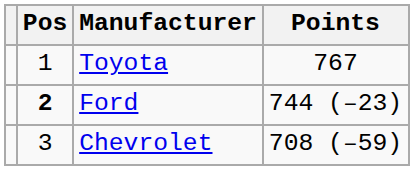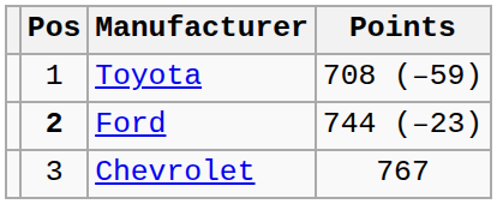Toyota | Points: 767 -> 708 (–59)
Chevrolet | Points: 708 (–59) -> 767
